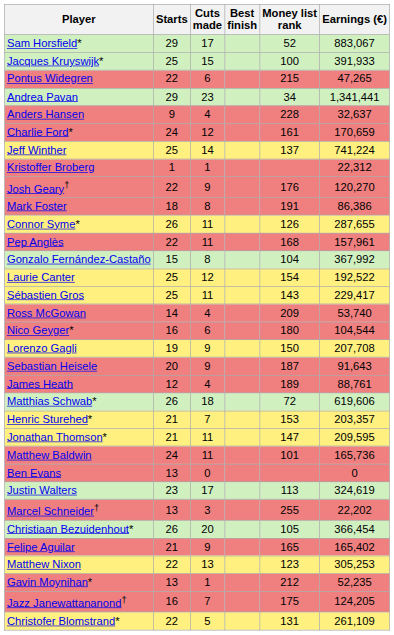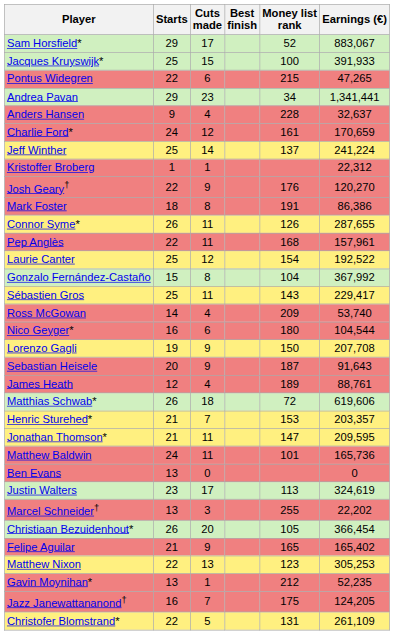Jeff Winther | Earnings (€): 741,224 -> 241,224
rows swapped: Gonzalo Fernández-Castaño <-> Laurie Canter
